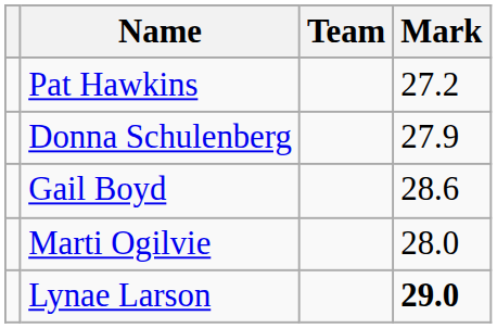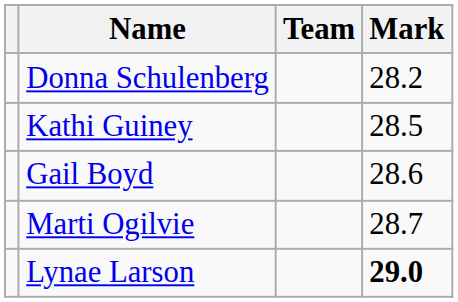- row: Pat Hawkins | 27.2
Donna Schulenberg | Mark: 27.9 -> 28.2
+ row: Kathi Guiney | 28.5
Marti Ogilvie | Mark: 28.0 -> 28.7
